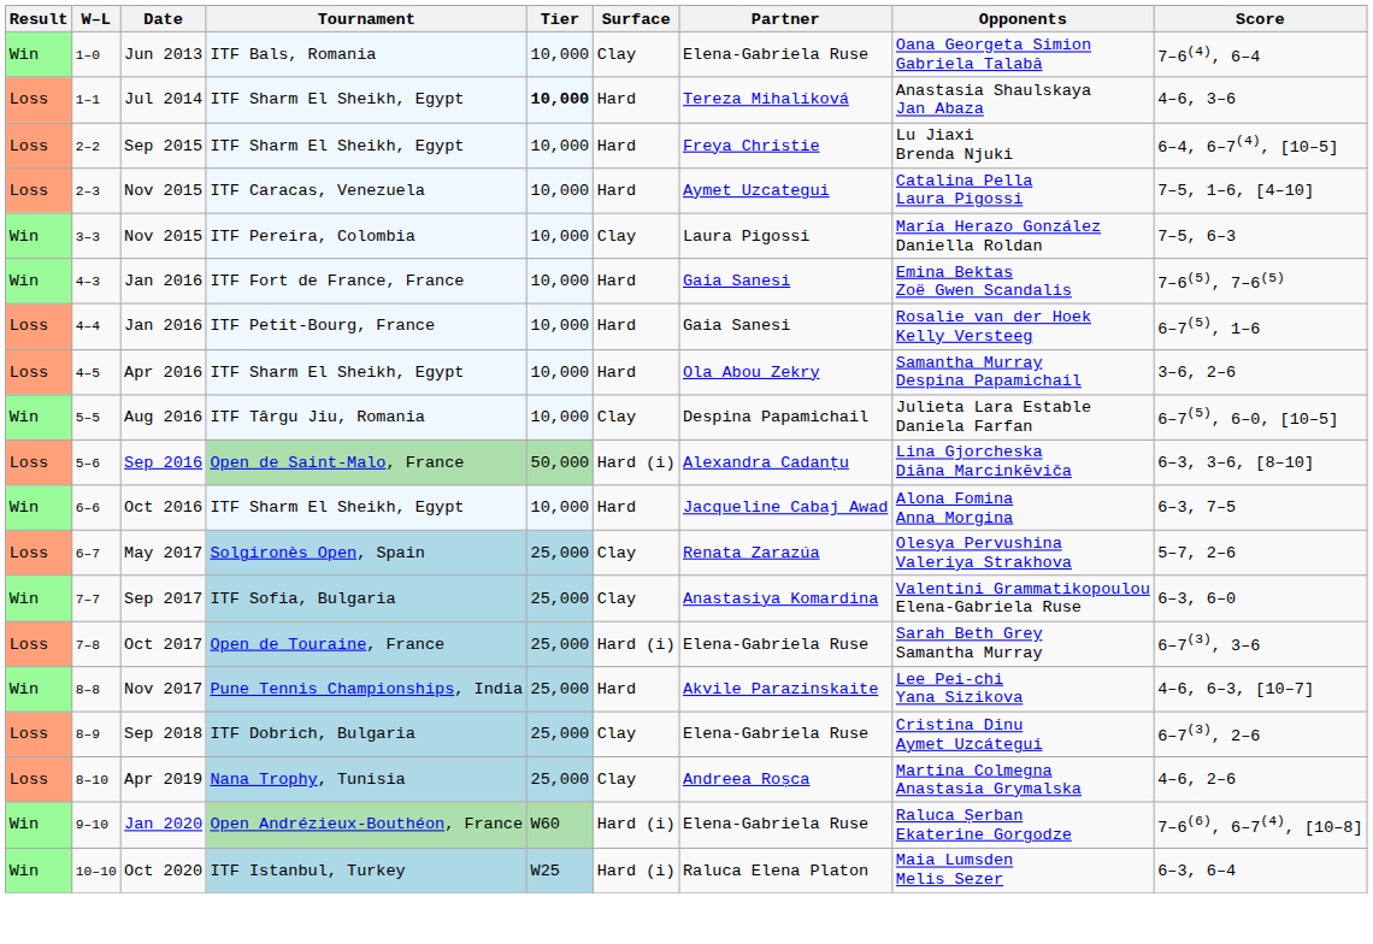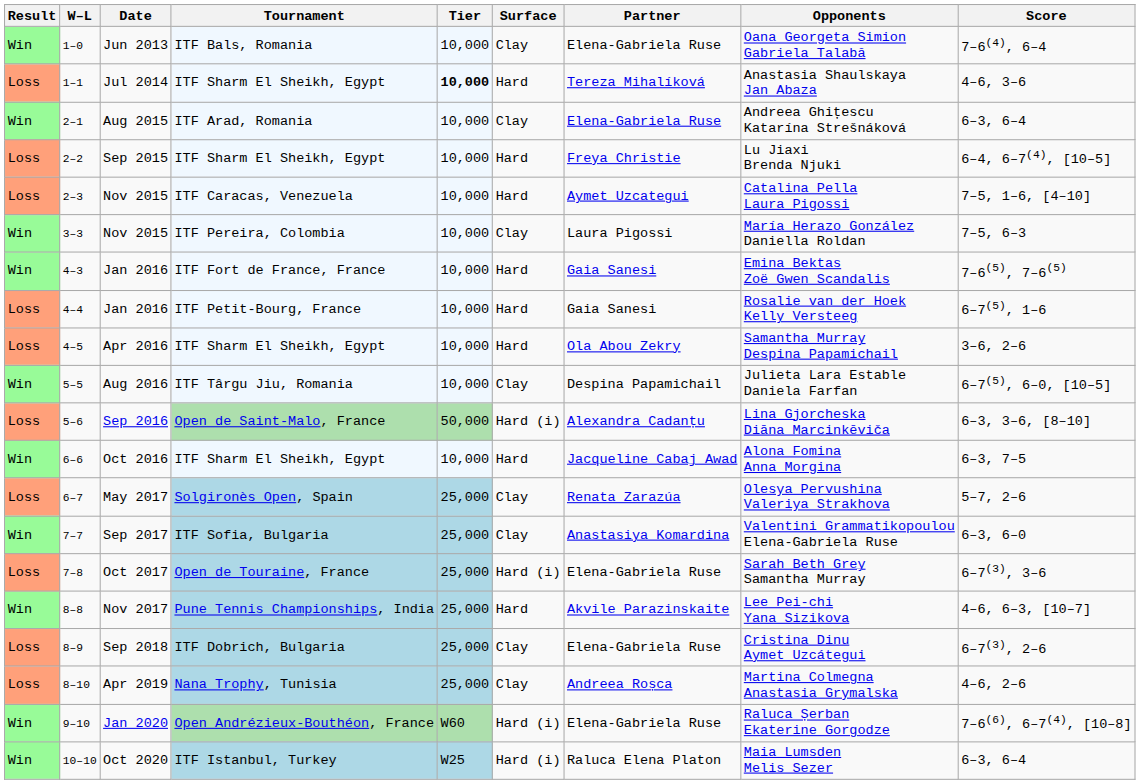+ row: Win | 2–1 | Aug 2015 | ITF Arad, Romania | 10,000 | Clay | Elena-Gabriela Ruse | Andreea Ghițescu Katarína Strešnáková | 6–3, 6–4
